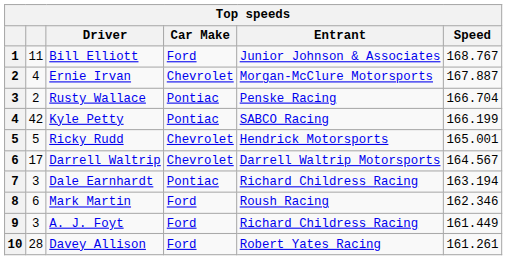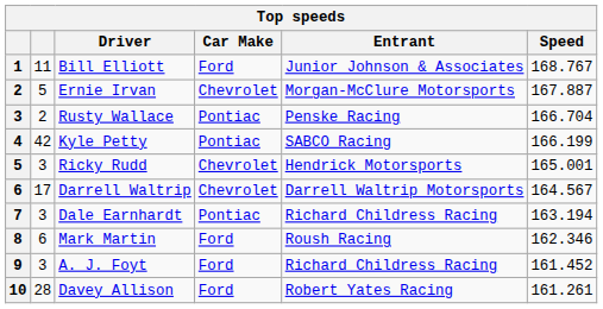Ernie Irvan | column 2: 4 -> 5
Ricky Rudd | column 2: 5 -> 3
A. J. Foyt | Speed: 161.449 -> 161.452
